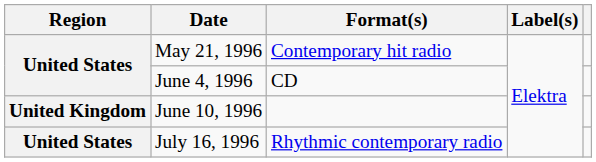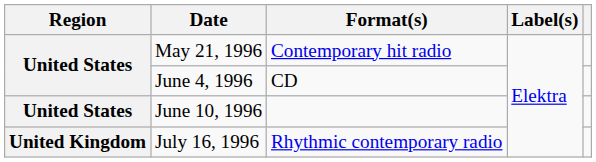June 10, 1996 | Region: United Kingdom -> United States
July 16, 1996 | Region: United States -> United Kingdom
